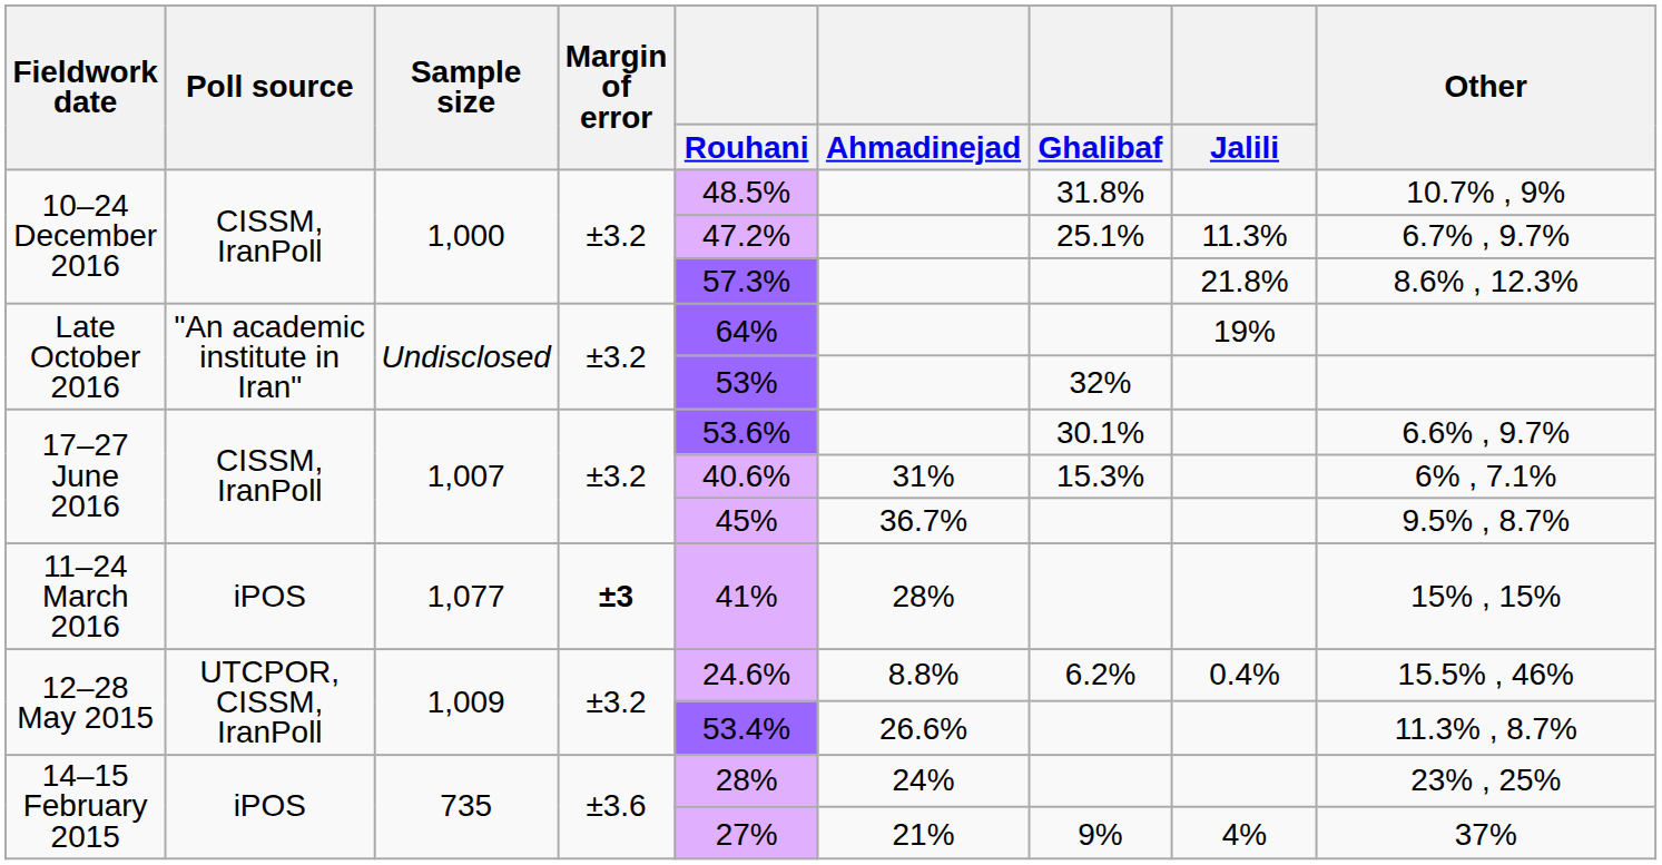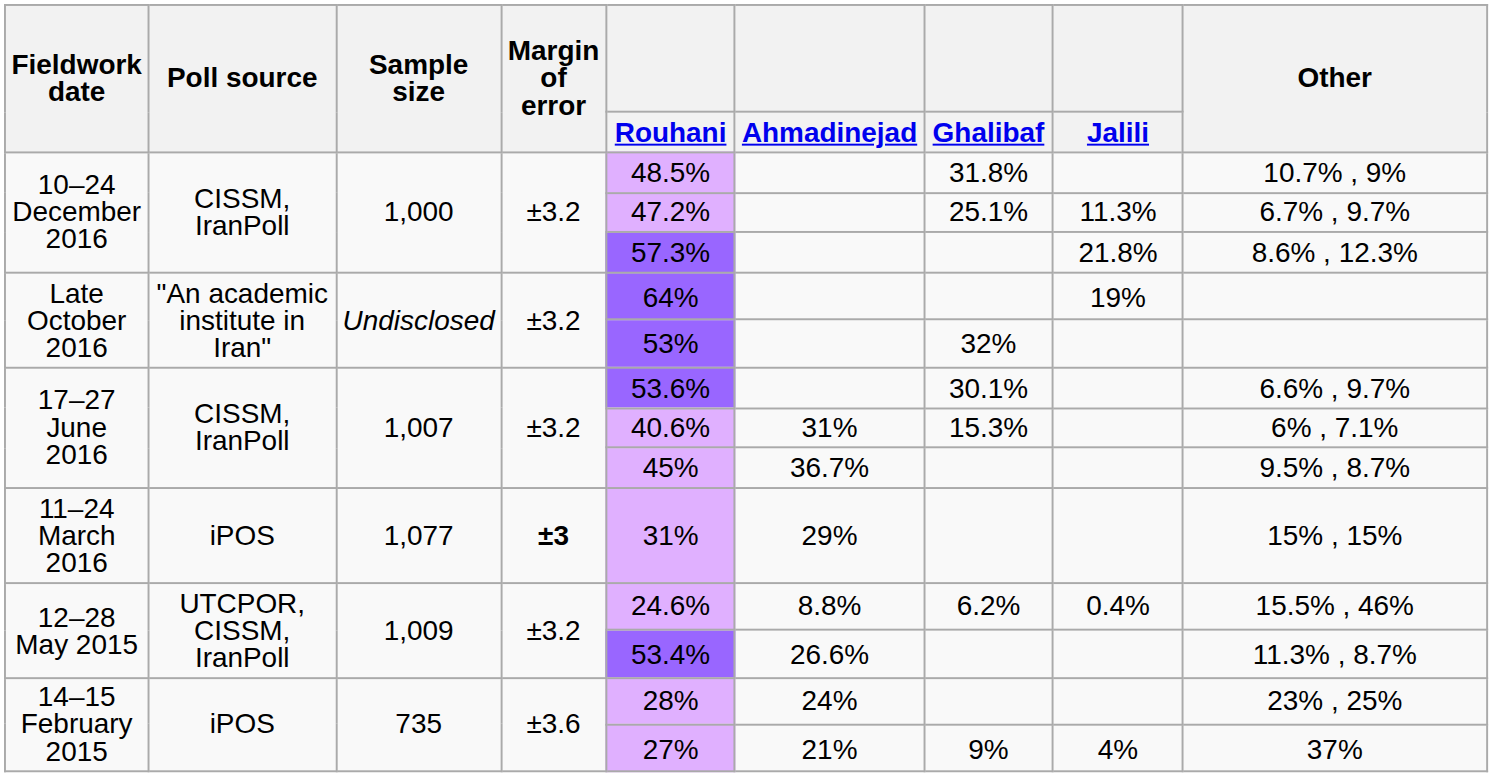11–24 March 2016 | Rouhani: 41% -> 31%
11–24 March 2016 | Ahmadinejad: 28% -> 29%
